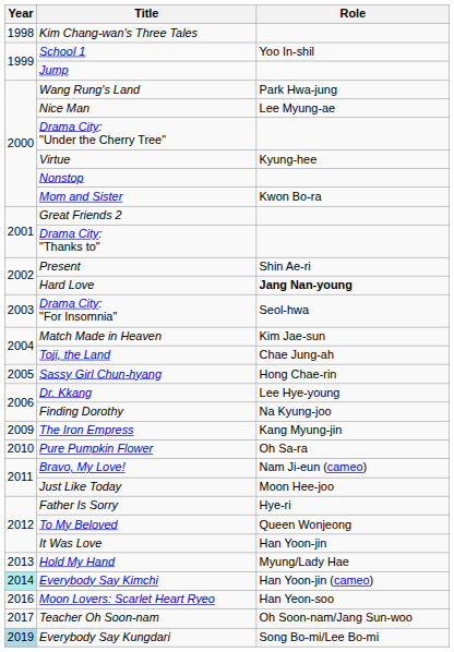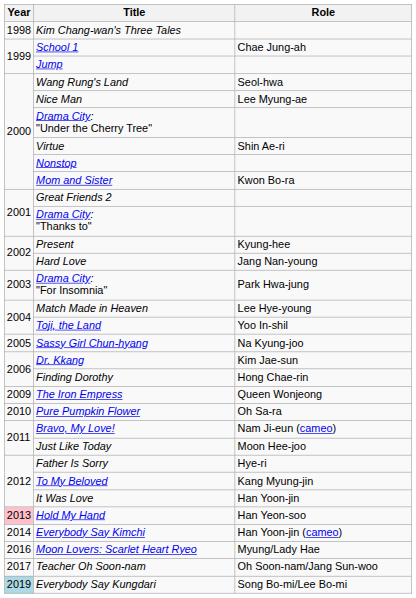School 1 | Role: Yoo In-shil -> Chae Jung-ah
Wang Rung's Land | Role: Park Hwa-jung -> Seol-hwa
Virtue | Role: Kyung-hee -> Shin Ae-ri
Present | Role: Shin Ae-ri -> Kyung-hee
Hard Love | Role: bold -> normal
Drama City: "For Insomnia" | Role: Seol-hwa -> Park Hwa-jung
Match Made in Heaven | Role: Kim Jae-sun -> Lee Hye-young
Toji, the Land | Role: Chae Jung-ah -> Yoo In-shil
Sassy Girl Chun-hyang | Role: Hong Chae-rin -> Na Kyung-joo
Dr. Kkang | Role: Lee Hye-young -> Kim Jae-sun
Finding Dorothy | Role: Na Kyung-joo -> Hong Chae-rin
The Iron Empress | Role: Kang Myung-jin -> Queen Wonjeong
To My Beloved | Role: Queen Wonjeong -> Kang Myung-jin
Hold My Hand | Year: no background -> pink background
Hold My Hand | Role: Myung/Lady Hae -> Han Yeon-soo
Everybody Say Kimchi | Year: paleturquoise background -> no background
Moon Lovers: Scarlet Heart Ryeo | Role: Han Yeon-soo -> Myung/Lady Hae
